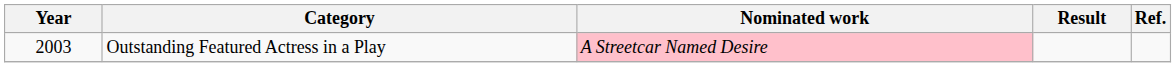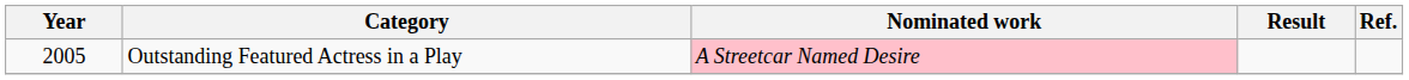Outstanding Featured Actress in a Play | Year: 2003 -> 2005
